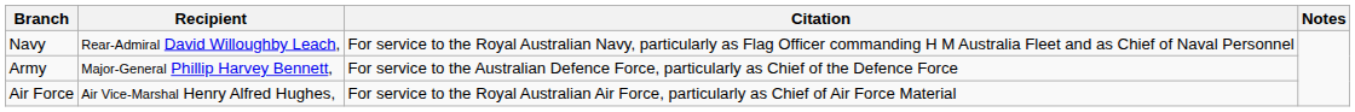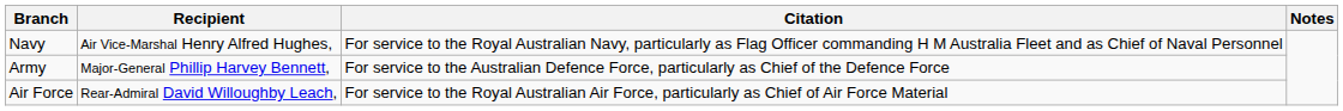Navy | Recipient: Rear-Admiral David Willoughby Leach, -> Air Vice-Marshal Henry Alfred Hughes,
Air Force | Recipient: Air Vice-Marshal Henry Alfred Hughes, -> Rear-Admiral David Willoughby Leach,
